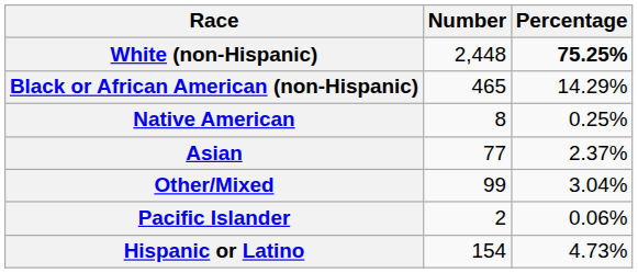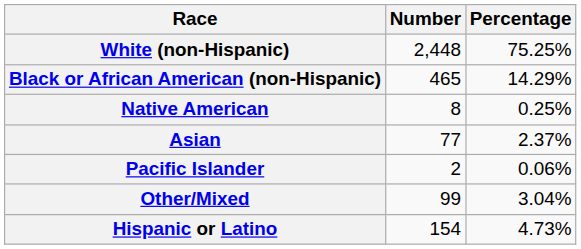White (non-Hispanic) | Percentage: bold -> normal
rows swapped: Pacific Islander <-> Other/Mixed
